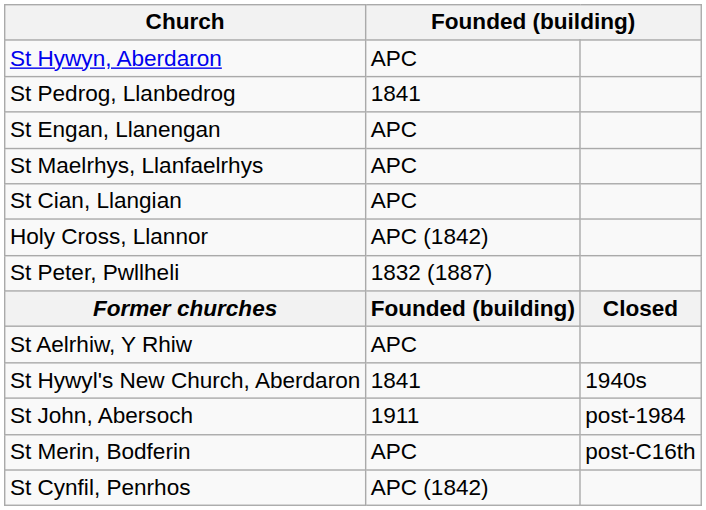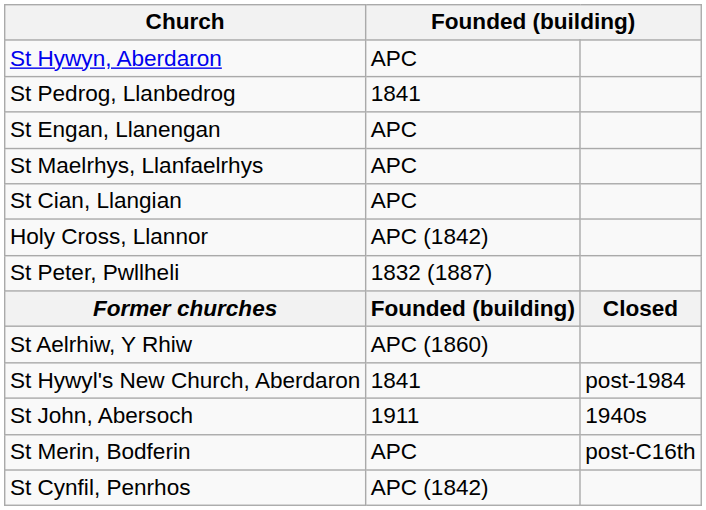St Aelrhiw, Y Rhiw | column 2: APC -> APC (1860)
St Hywyl's New Church, Aberdaron | column 3: 1940s -> post-1984
St John, Abersoch | column 3: post-1984 -> 1940s
